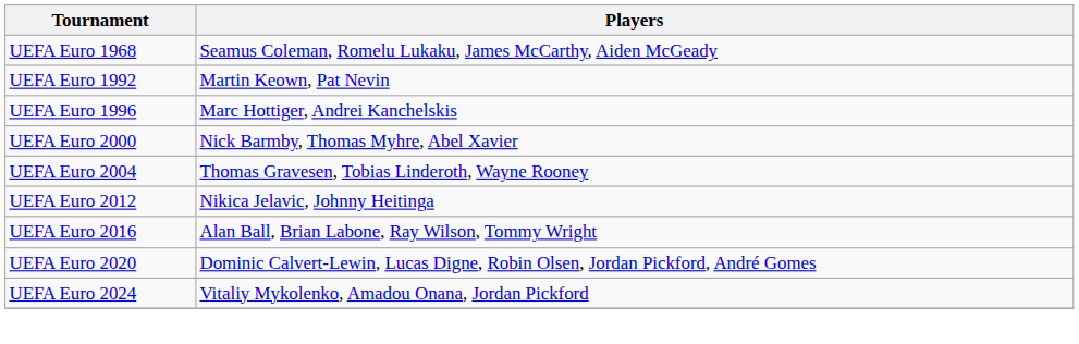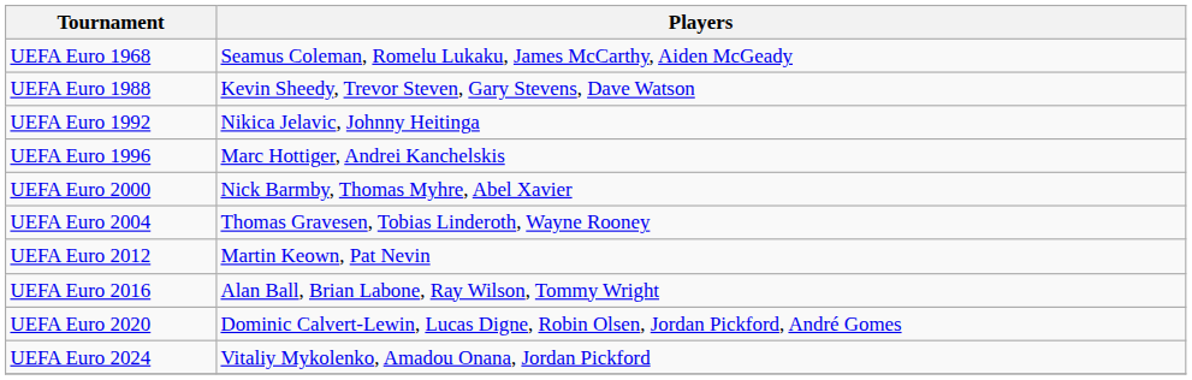+ row: UEFA Euro 1988 | Kevin Sheedy, Trevor Steven, Gary Stevens, Dave Watson
UEFA Euro 1992 | Players: Martin Keown, Pat Nevin -> Nikica Jelavic, Johnny Heitinga
UEFA Euro 2012 | Players: Nikica Jelavic, Johnny Heitinga -> Martin Keown, Pat Nevin
